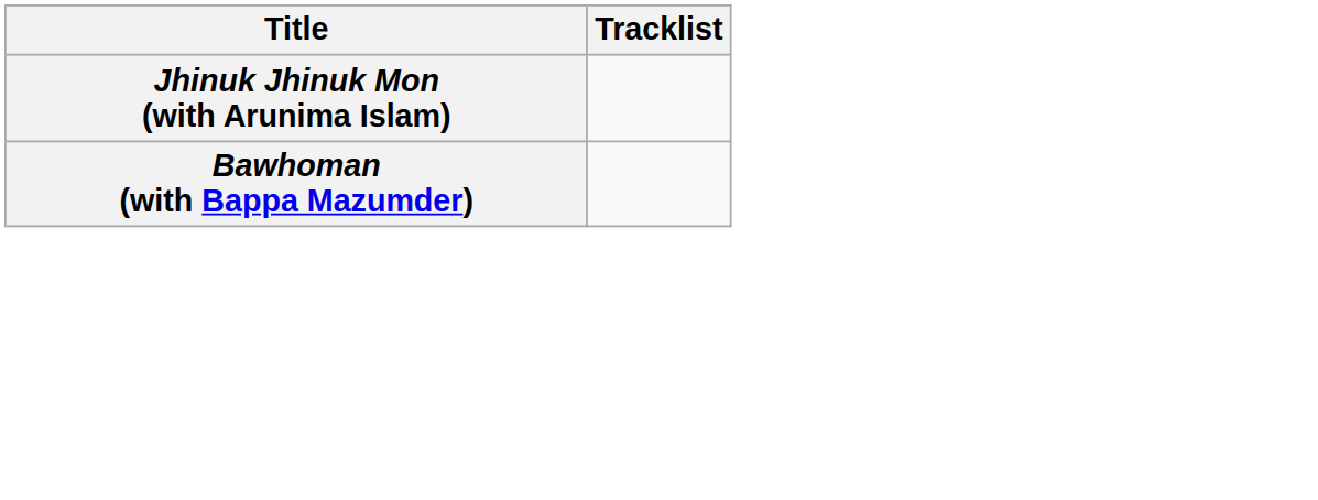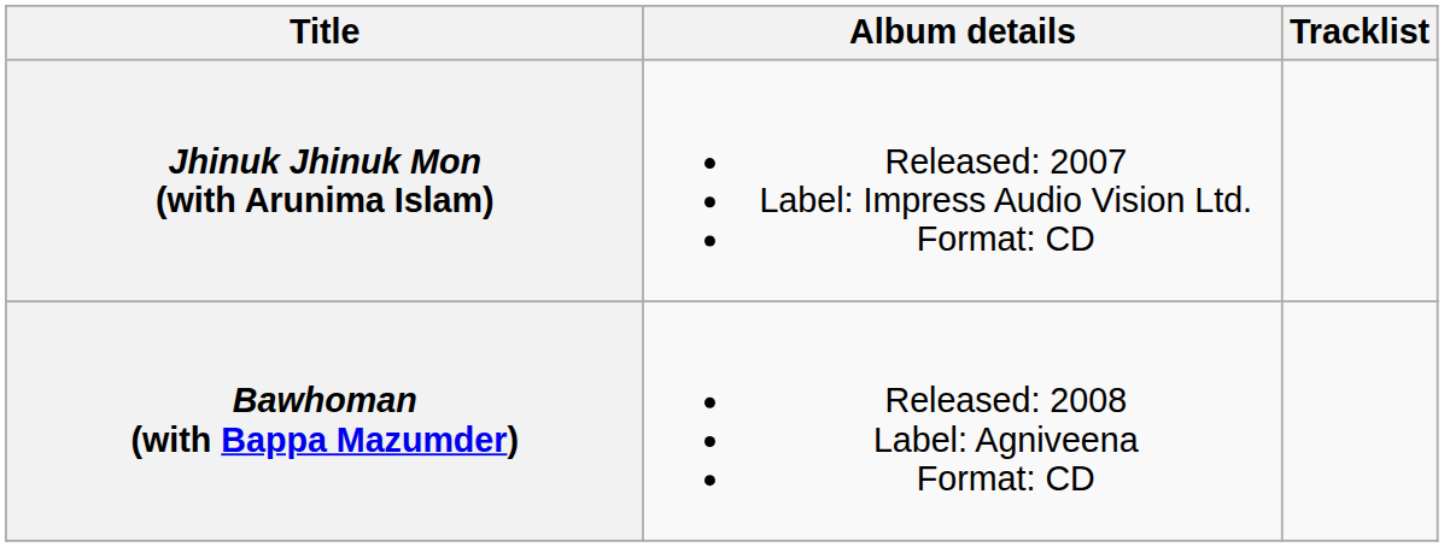+ column: Album details | Released: 2007 Label: Impress Audio Vision Ltd. Format: CD | Released: 2008 Label: Agniveena Format: CD
